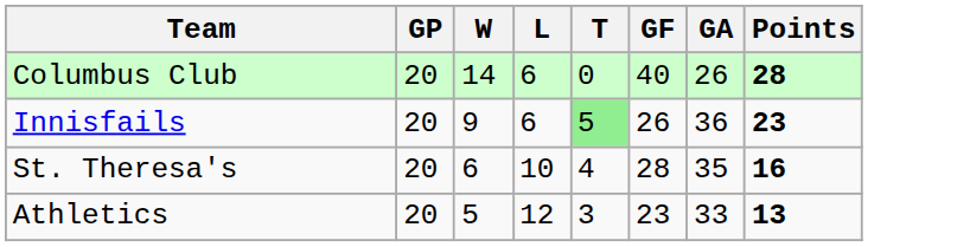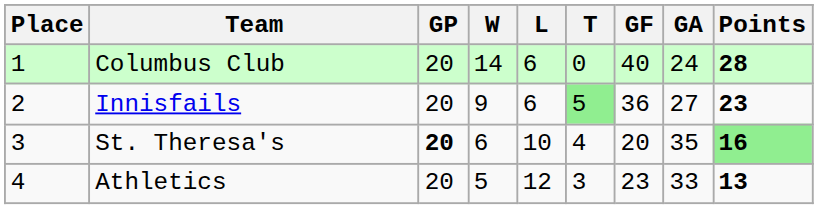+ column: Place | 1 | 2 | 3 | 4
Columbus Club | GA: 26 -> 24
Innisfails | GF: 26 -> 36
Innisfails | GA: 36 -> 27
St. Theresa's | GP: normal -> bold
St. Theresa's | GF: 28 -> 20
St. Theresa's | Points: no background -> lightgreen background
